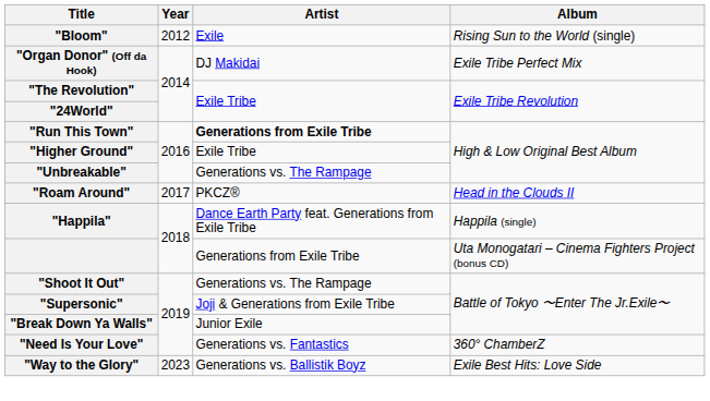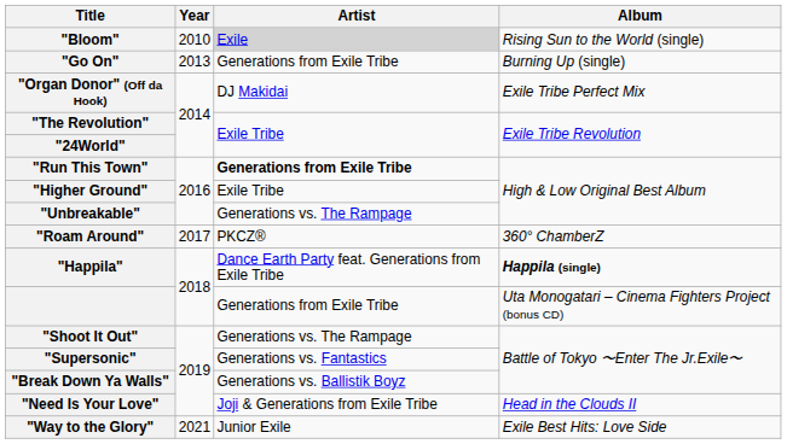"Bloom" | Year: 2012 -> 2010
"Bloom" | Artist: no background -> lightgrey background
+ row: "Go On" | 2013 | Generations from Exile Tribe | Burning Up (single)
"Roam Around" | Album: Head in the Clouds II -> 360° ChamberZ
"Happila" | Album: normal -> bold
"Supersonic" | Artist: Joji & Generations from Exile Tribe -> Generations vs. Fantastics
"Break Down Ya Walls" | Artist: Junior Exile -> Generations vs. Ballistik Boyz
"Need Is Your Love" | Artist: Generations vs. Fantastics -> Joji & Generations from Exile Tribe
"Need Is Your Love" | Album: 360° ChamberZ -> Head in the Clouds II
"Way to the Glory" | Year: 2023 -> 2021
"Way to the Glory" | Artist: Generations vs. Ballistik Boyz -> Junior Exile
